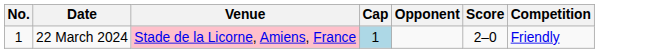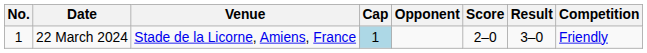+ column: Result | 3–0
22 March 2024 | Venue: pink background -> no background
